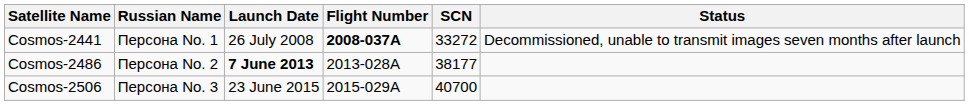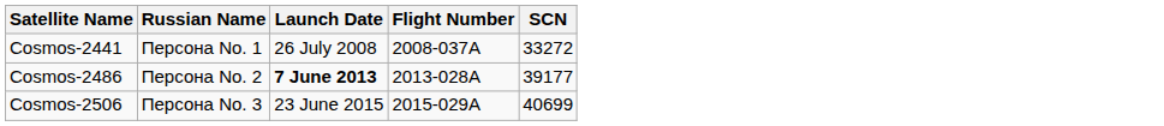- column: Status | Decommissioned, unable to transmit images seven months after launch
Cosmos-2441 | Flight Number: bold -> normal
Cosmos-2486 | SCN: 38177 -> 39177
Cosmos-2506 | SCN: 40700 -> 40699
